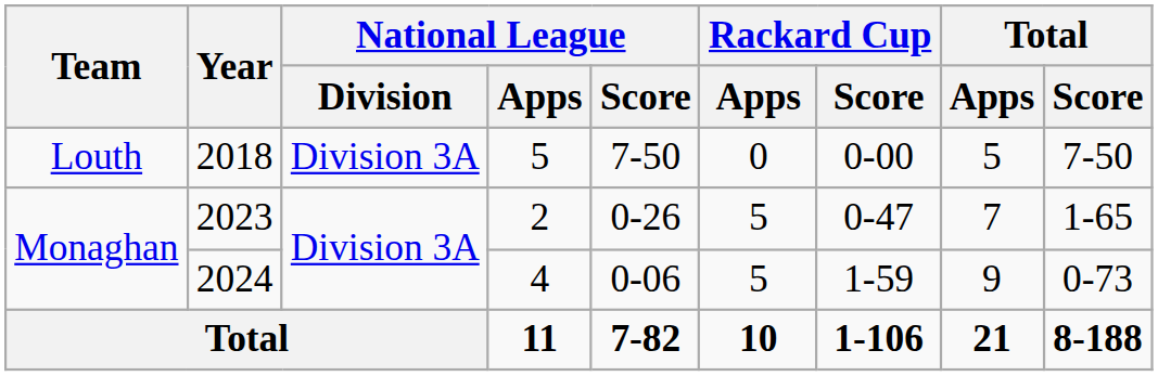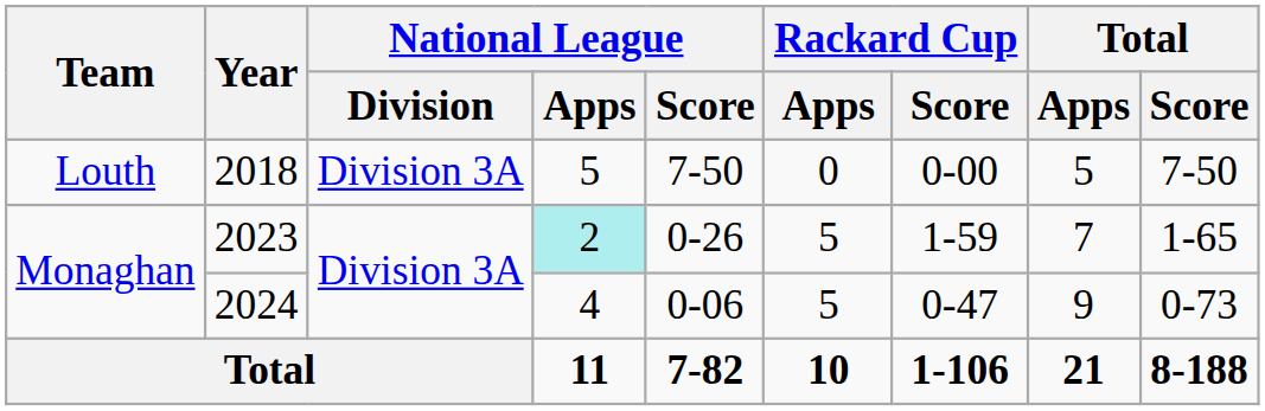2023 | National League / Apps: no background -> paleturquoise background
2023 | Rackard Cup / Score: 0-47 -> 1-59
2024 | Rackard Cup / Score: 1-59 -> 0-47
